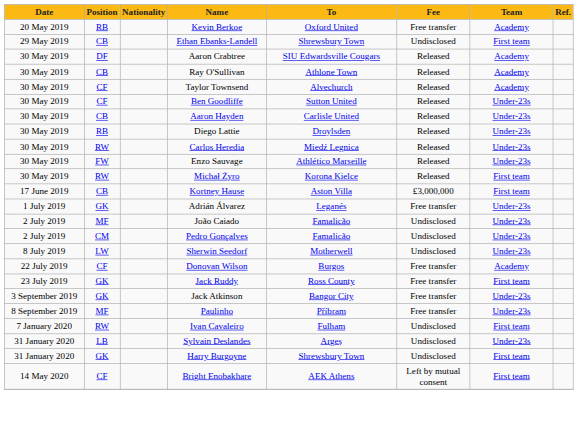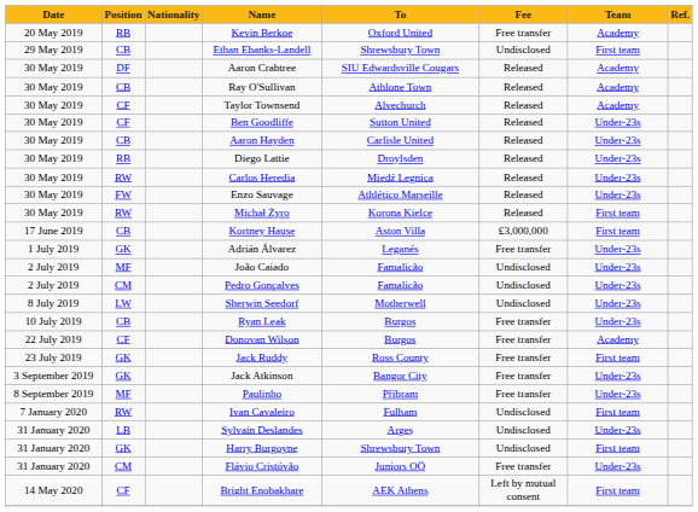+ row: 10 July 2019 | CB | Ryan Leak | Burgos | Free transfer | Under-23s
+ row: 31 January 2020 | CM | Flávio Cristóvão | Juniors OÖ | Free transfer | Under-23s
